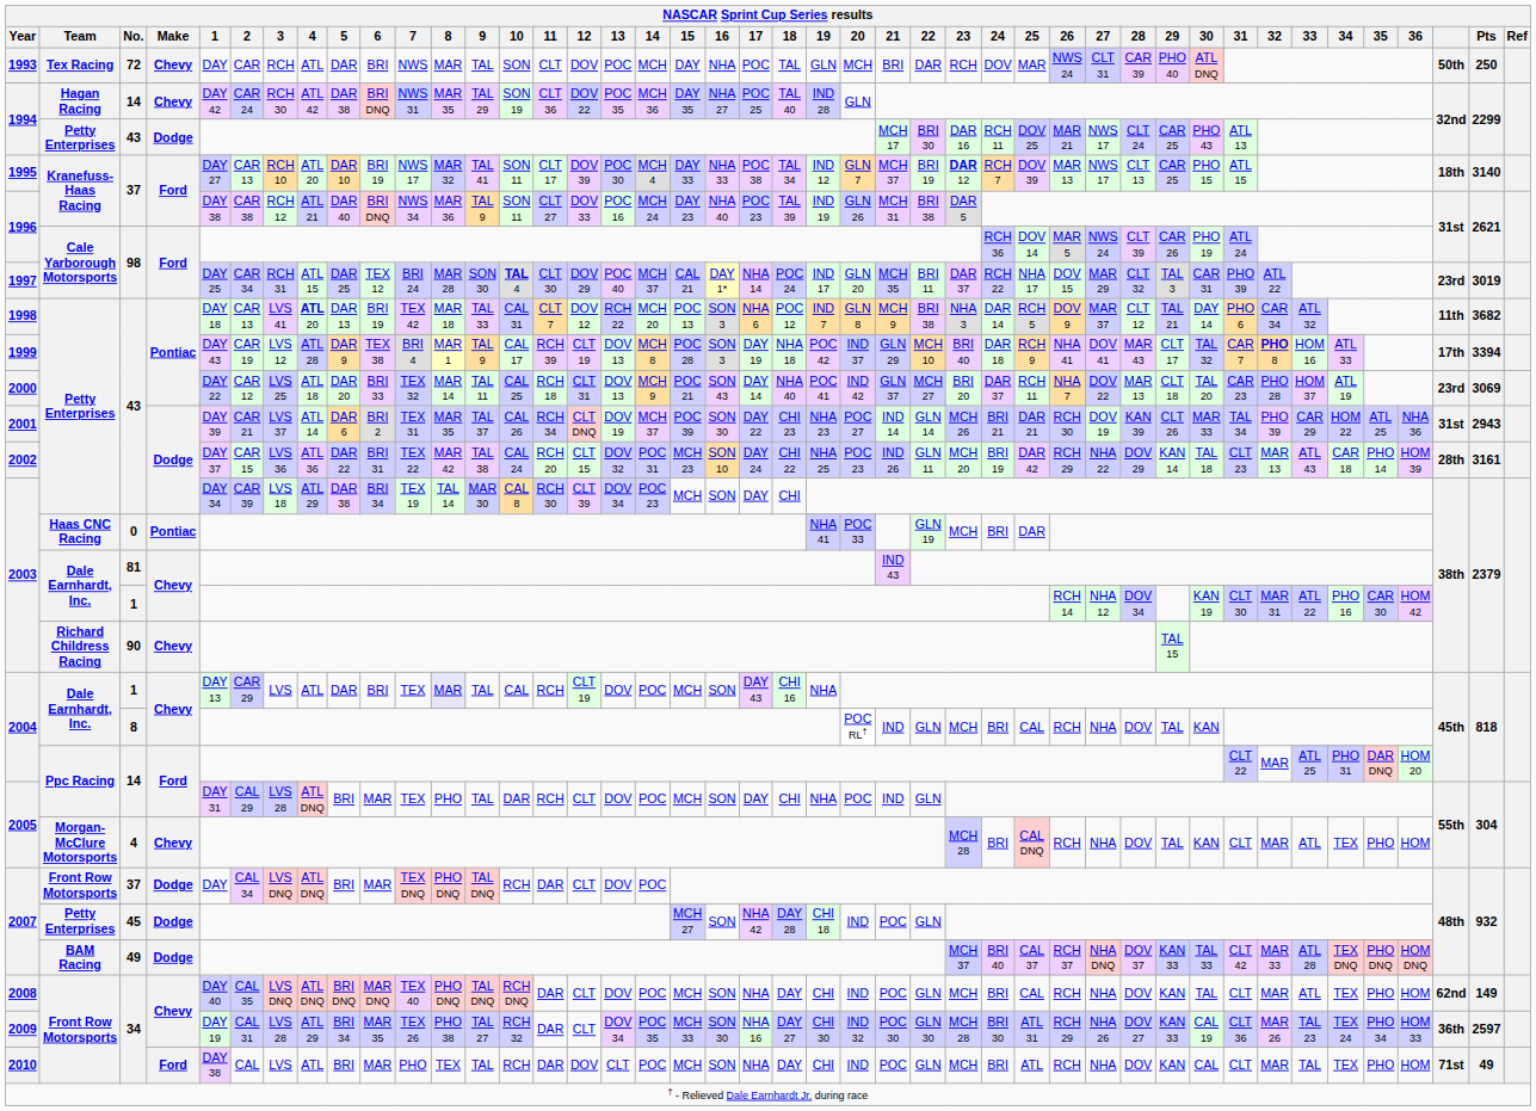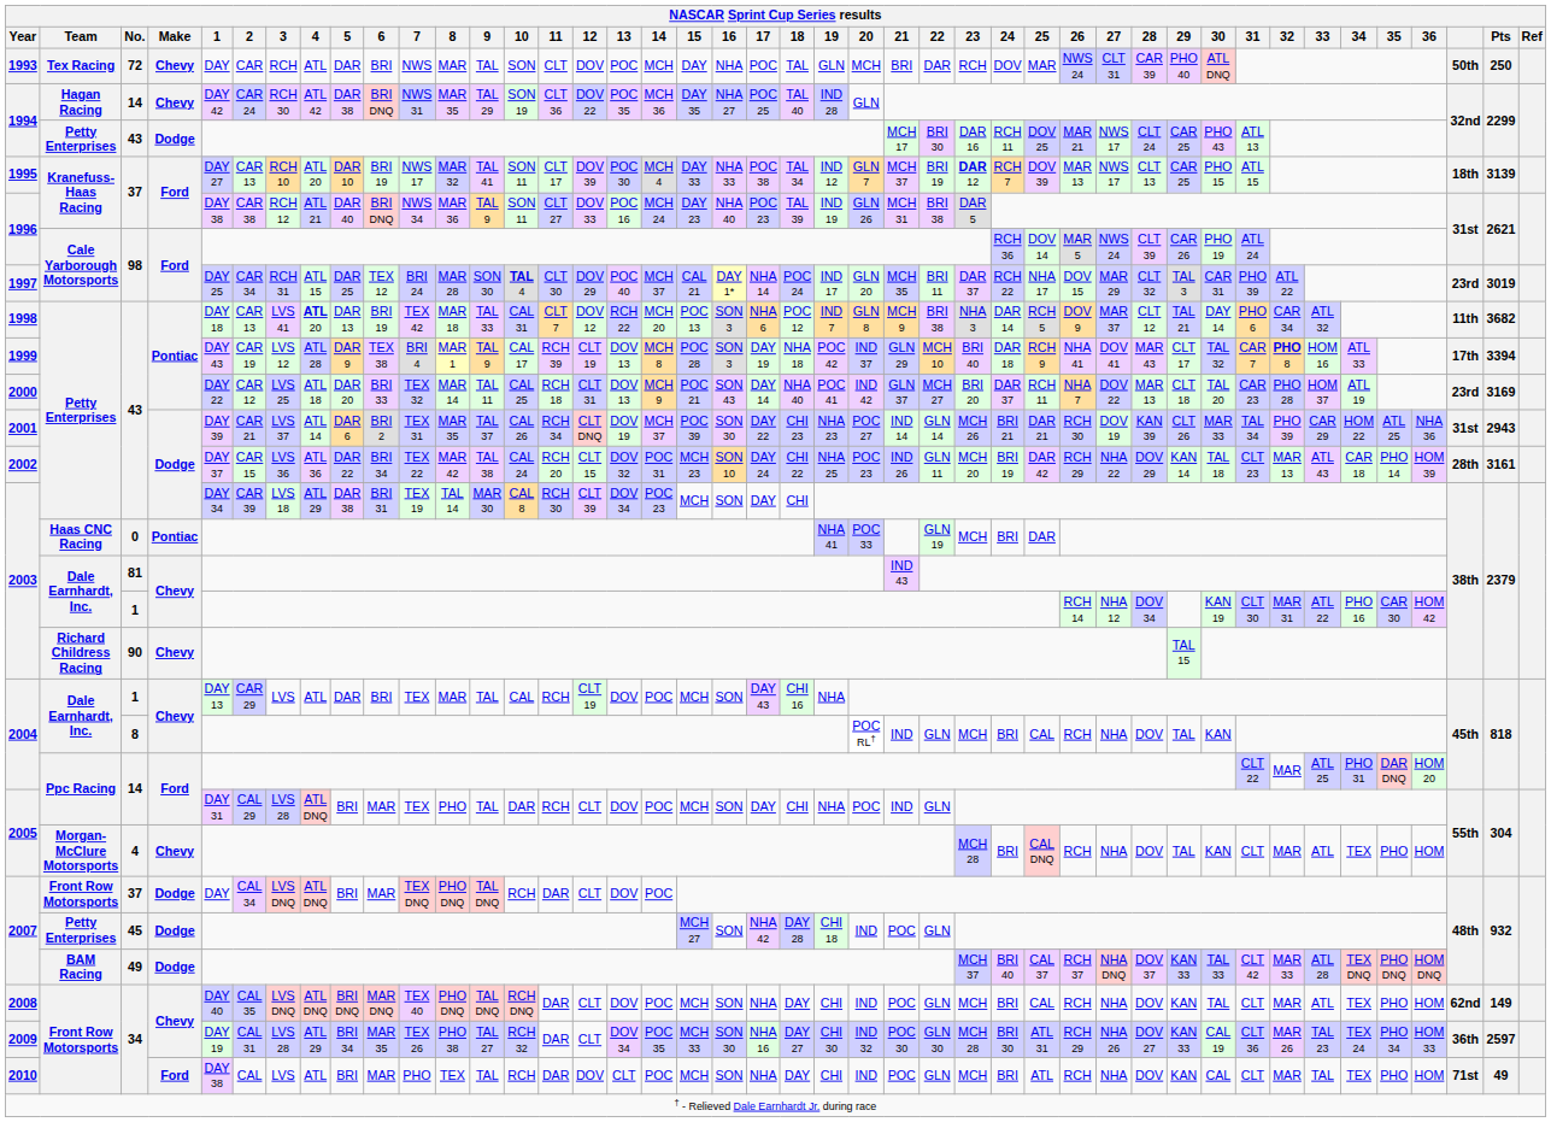1995 | Pts: 3140 -> 3139
2000 | Pts: 3069 -> 3169
2002 | 6: BRI 31 -> BRI 34
2003 / 43 | 6: BRI 34 -> BRI 31
2004 / 1 | 8: lavender background -> no background
